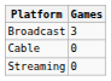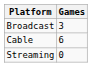Cable | Games: 0 -> 6
